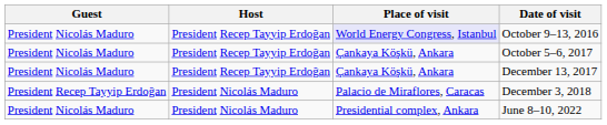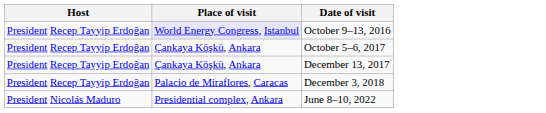- column: Guest | President Nicolás Maduro | President Nicolás Maduro | President Nicolás Maduro | President Recep Tayyip Erdoğan | President Nicolás Maduro
December 3, 2018 | Host: President Nicolás Maduro -> President Recep Tayyip Erdoğan
